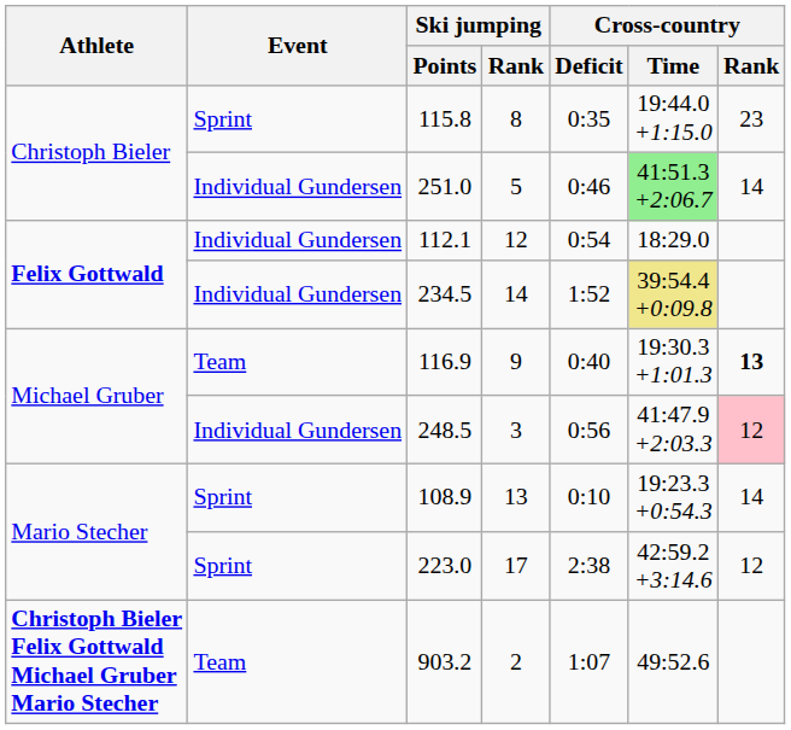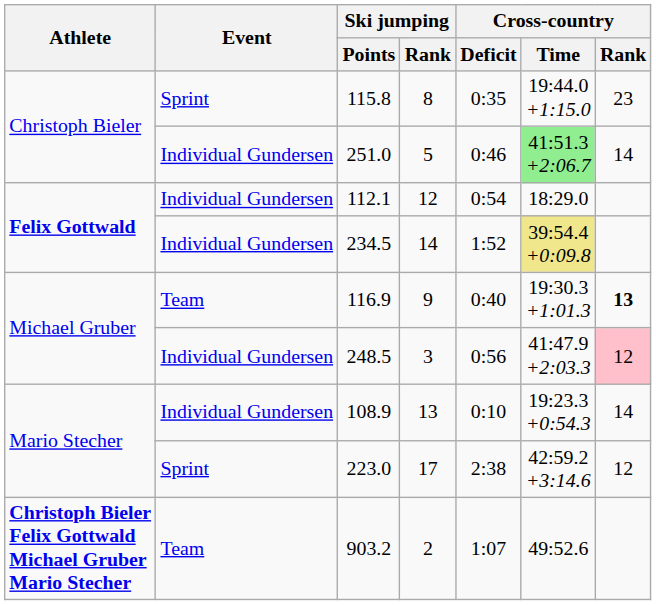108.9 | Event: Sprint -> Individual Gundersen
